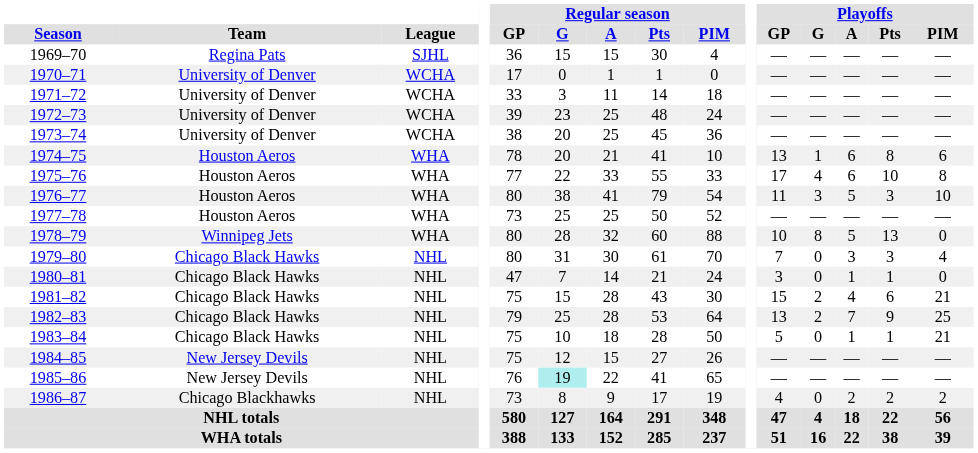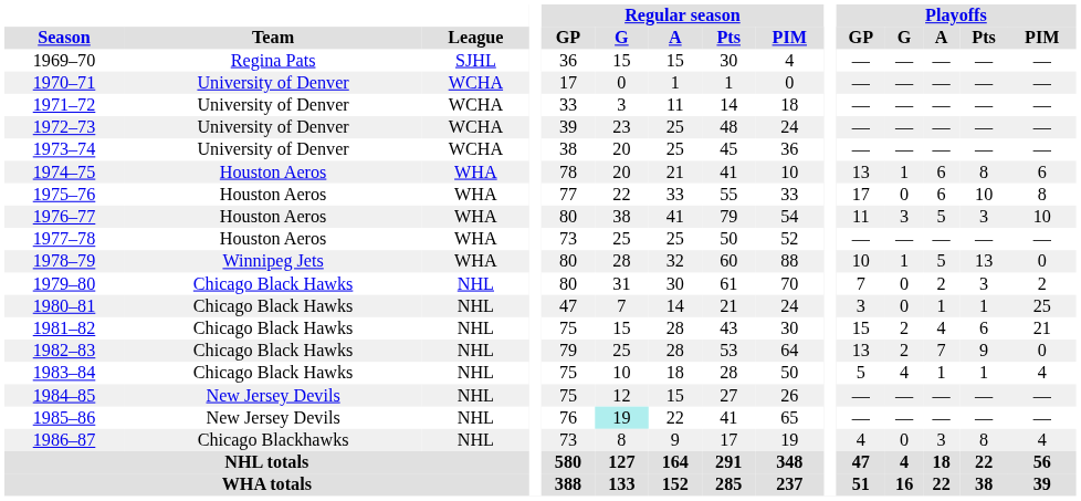1975–76 | Playoffs / G: 4 -> 0
1978–79 | Playoffs / G: 8 -> 1
1979–80 | Playoffs / A: 3 -> 2
1979–80 | Playoffs / PIM: 4 -> 2
1980–81 | Playoffs / PIM: 0 -> 25
1982–83 | Playoffs / PIM: 25 -> 0
1983–84 | Playoffs / G: 0 -> 4
1983–84 | Playoffs / PIM: 21 -> 4
1986–87 | Playoffs / A: 2 -> 3
1986–87 | Playoffs / Pts: 2 -> 8
1986–87 | Playoffs / PIM: 2 -> 4
